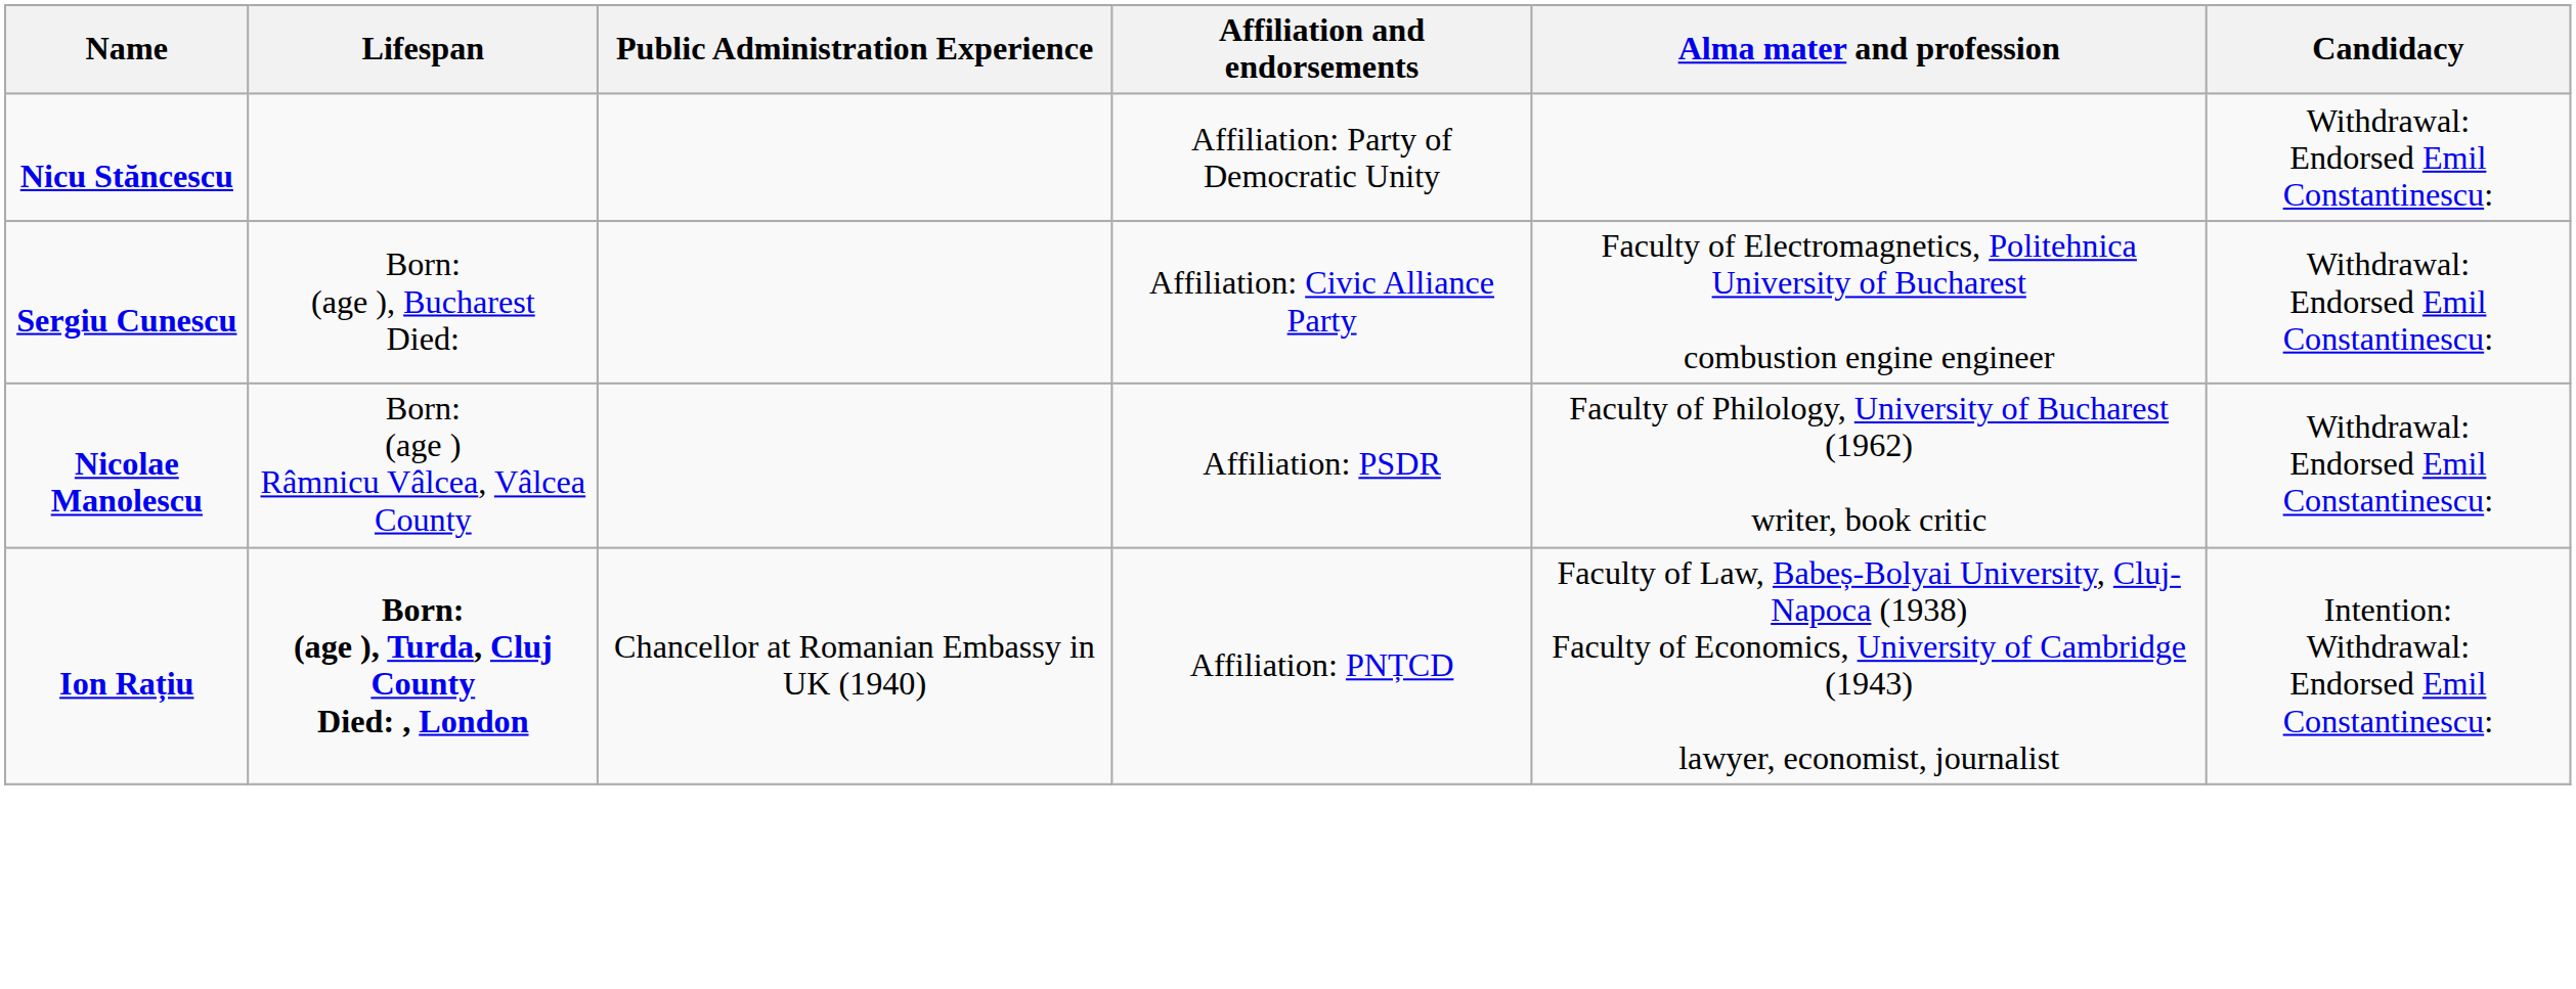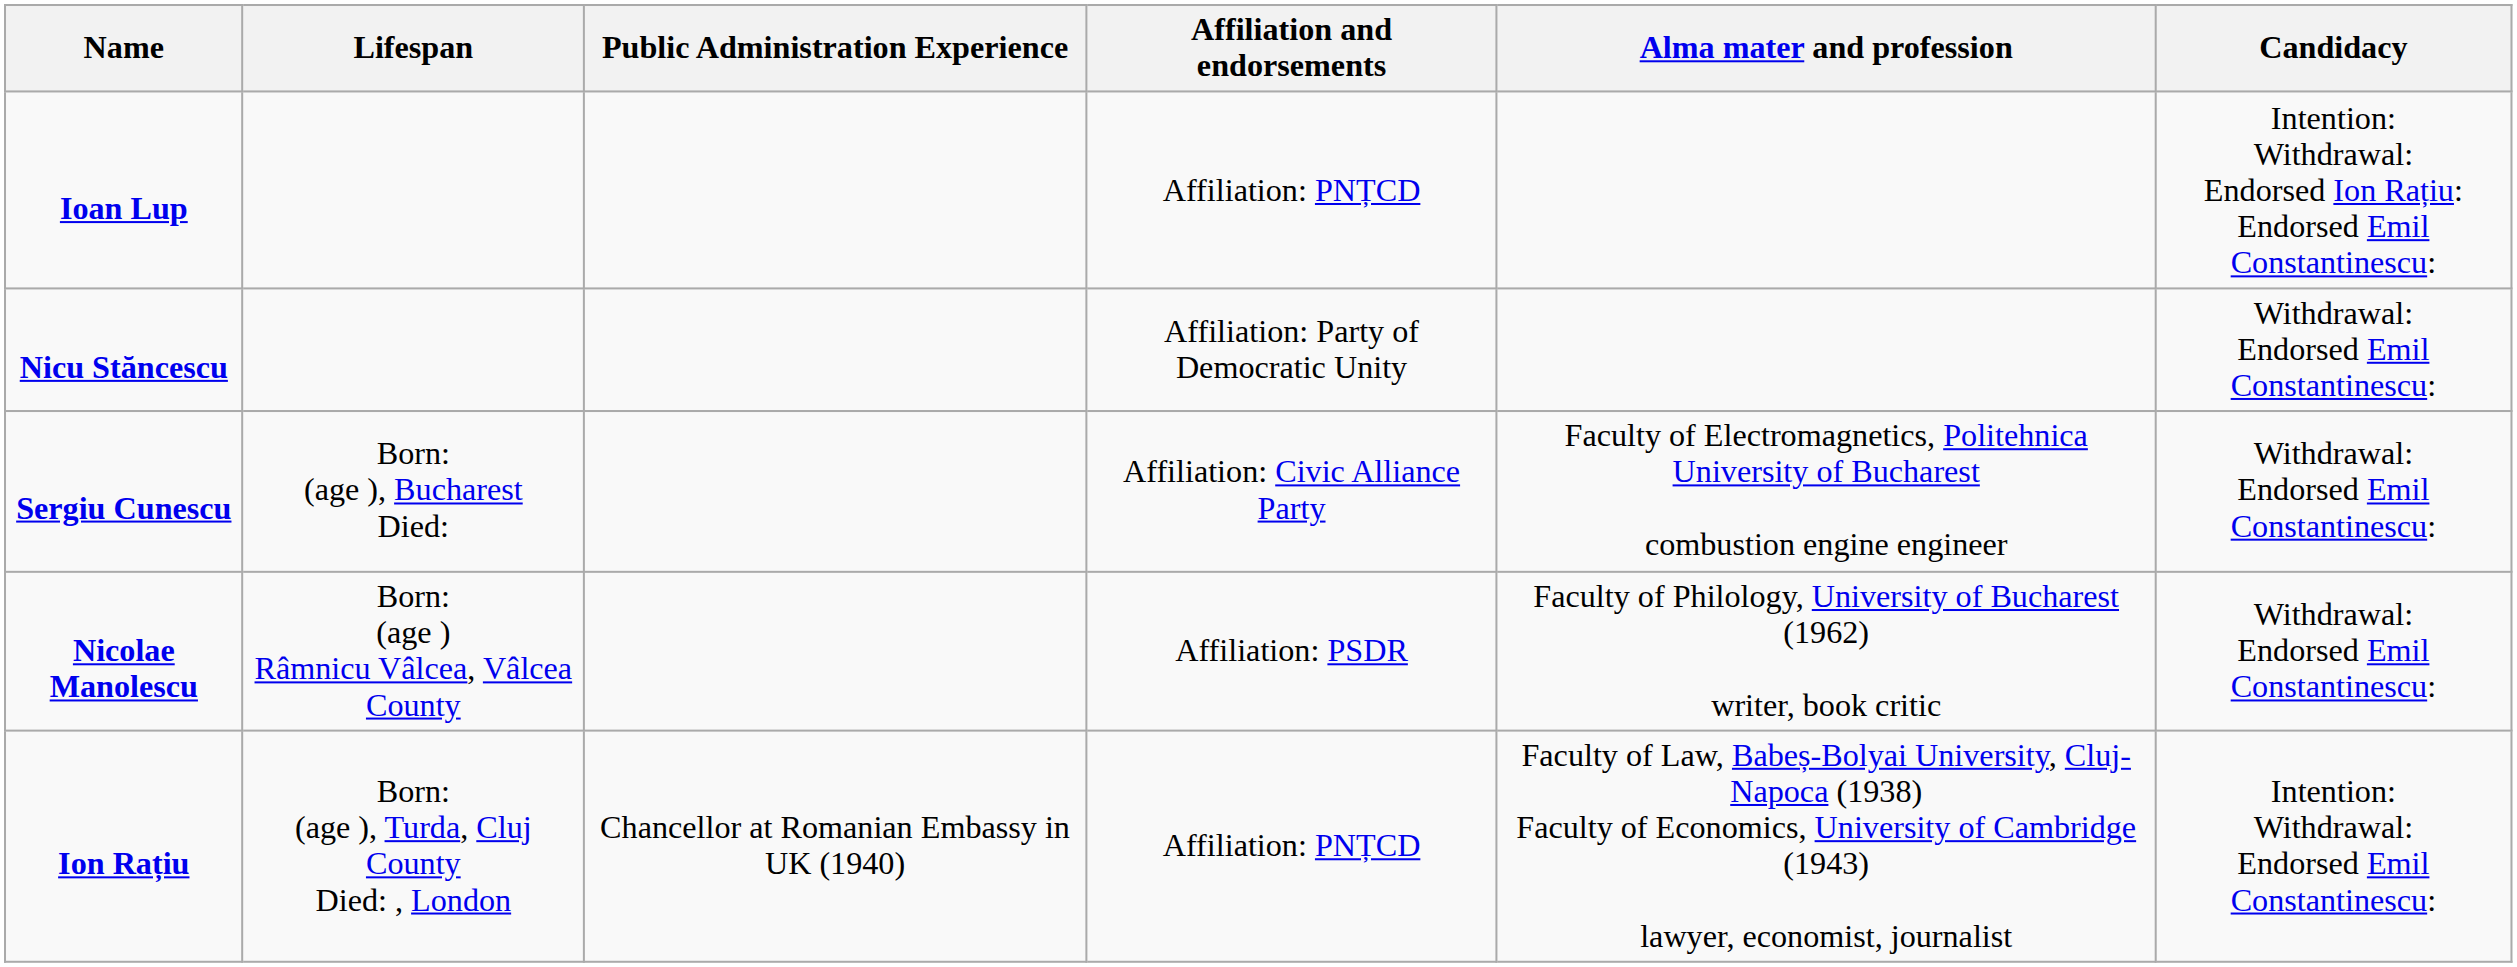+ row: Ioan Lup | Affiliation: PNȚCD | Intention: Withdrawal: Endorsed Ion Rațiu: Endorsed Emil Constantinescu:
Ion Rațiu | Lifespan: bold -> normal
